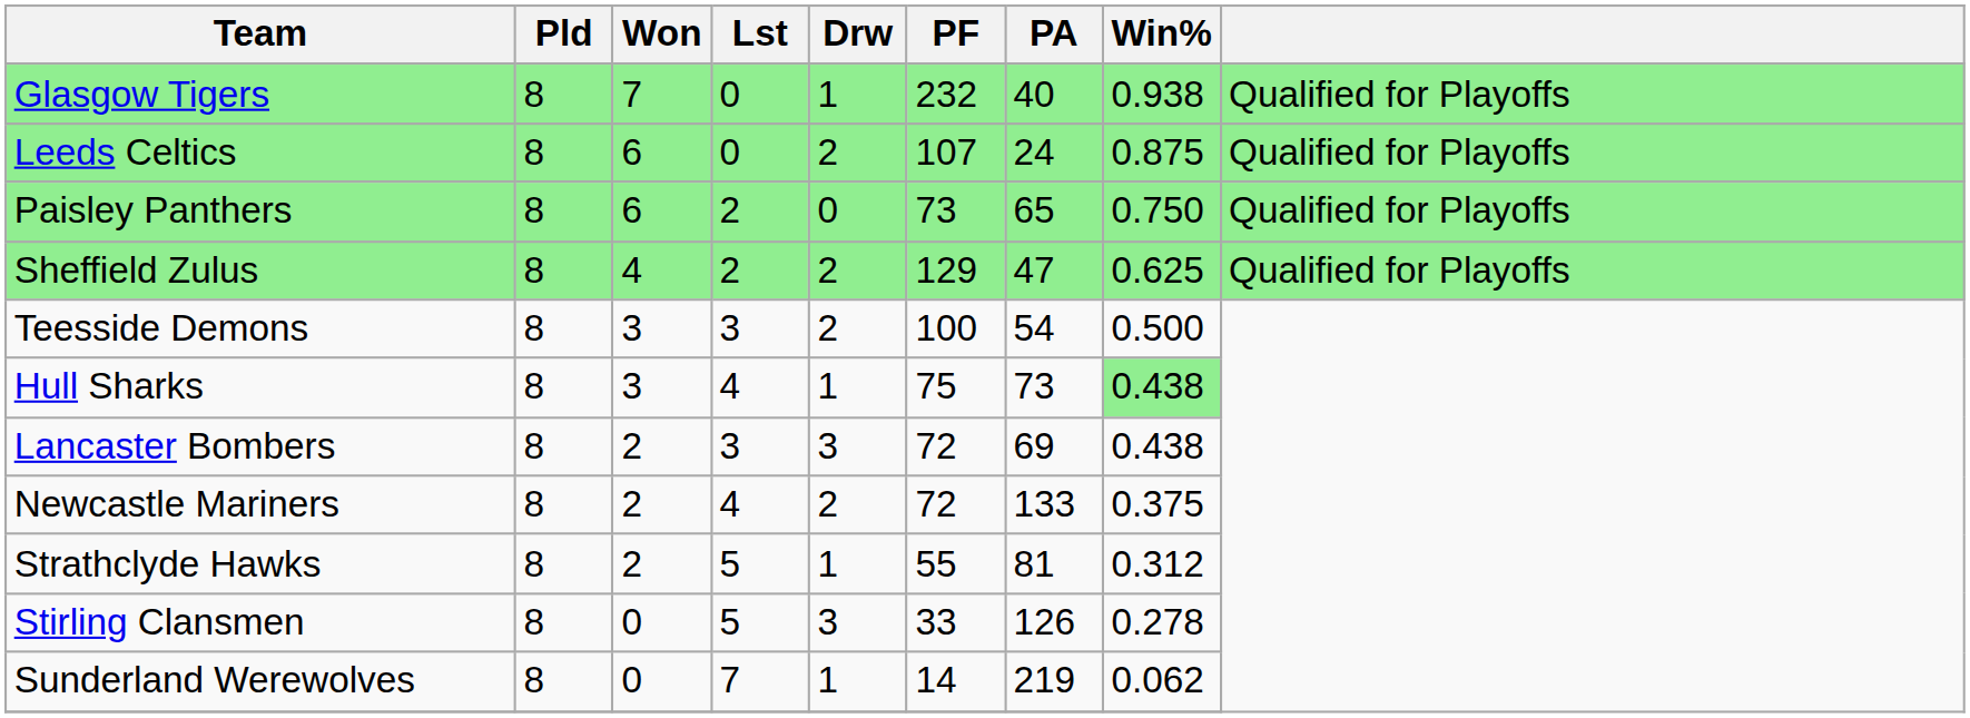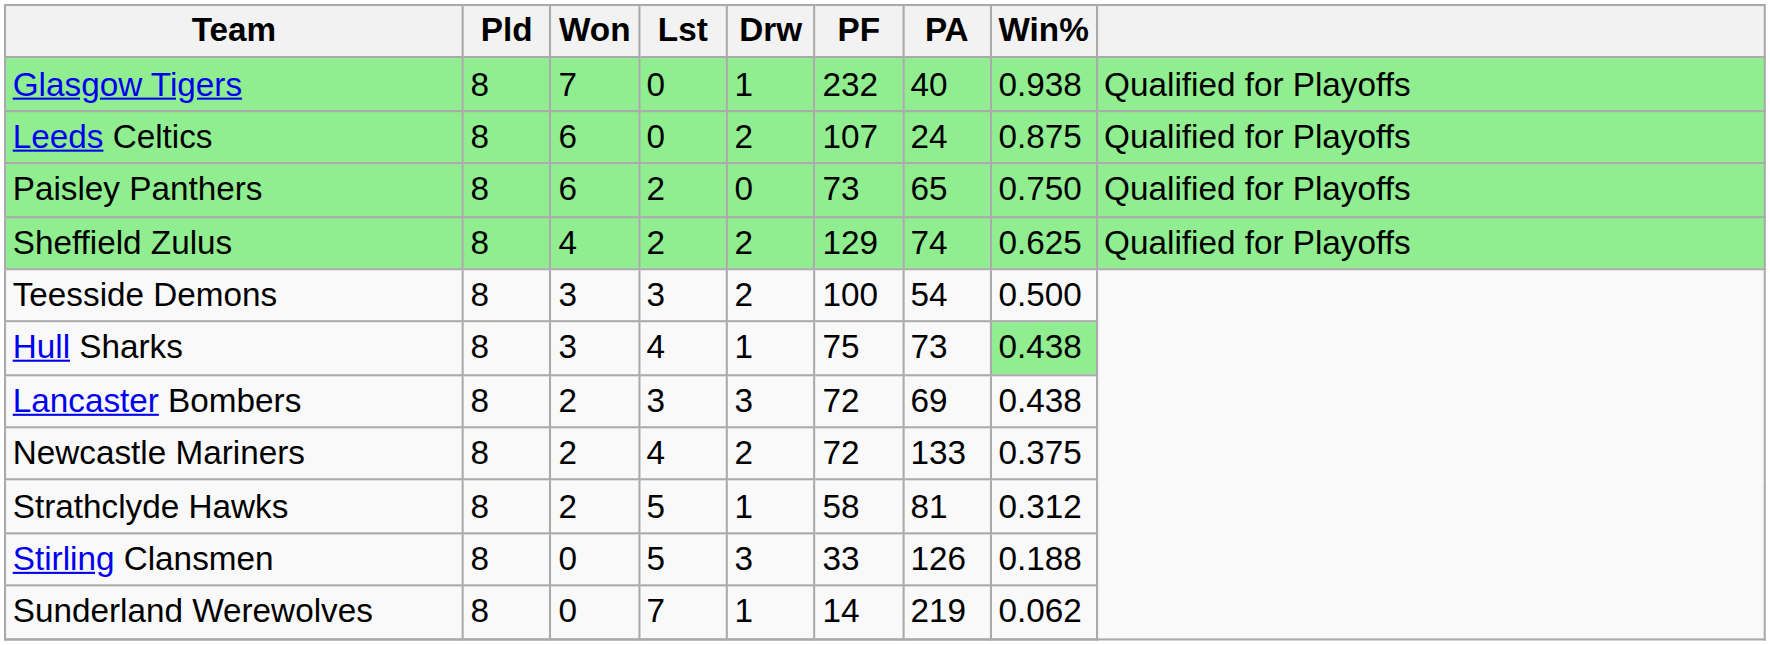Sheffield Zulus | PA: 47 -> 74
Strathclyde Hawks | PF: 55 -> 58
Stirling Clansmen | Win%: 0.278 -> 0.188
